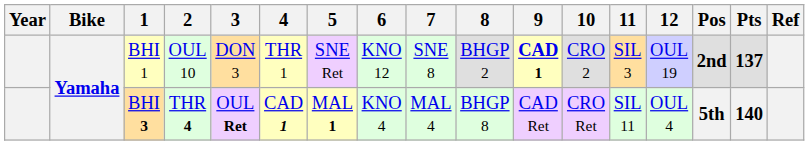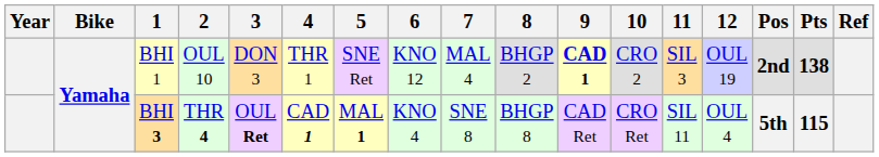BHI 1 | 7: SNE 8 -> MAL 4
BHI 1 | Pts: 137 -> 138
BHI 3 | 7: MAL 4 -> SNE 8
BHI 3 | Pts: 140 -> 115
